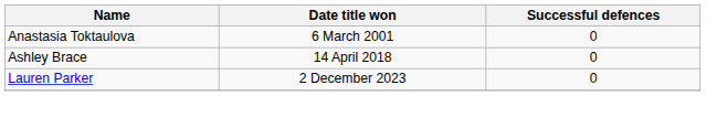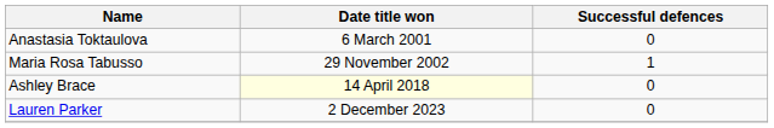+ row: Maria Rosa Tabusso | 29 November 2002 | 1
Ashley Brace | Date title won: no background -> lightyellow background
